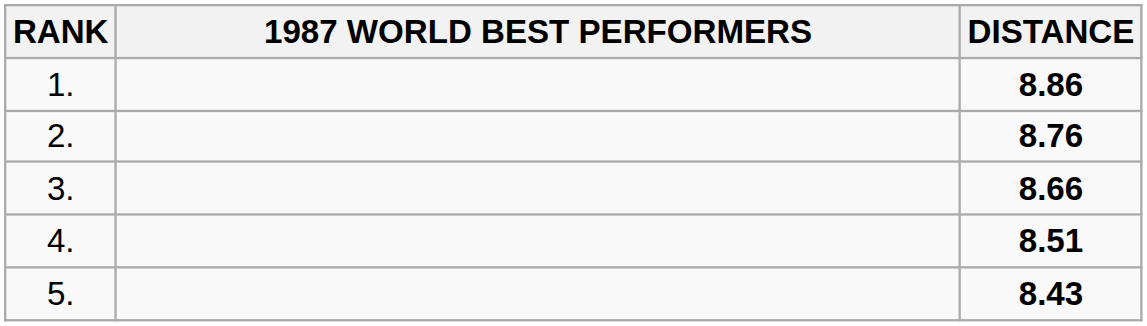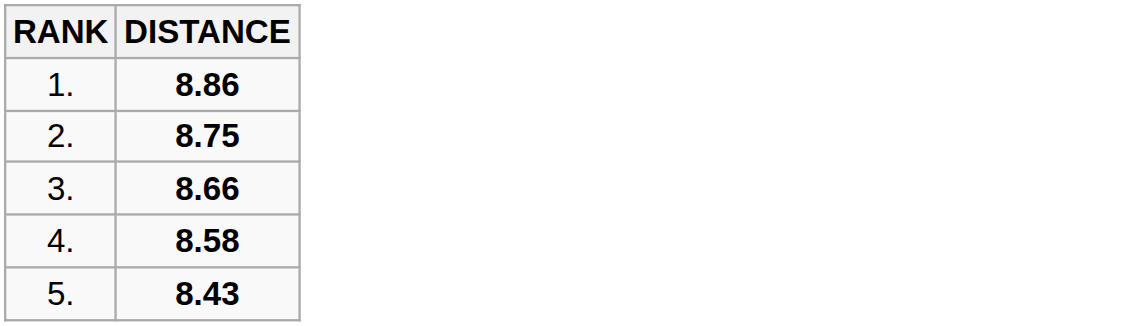- column: 1987 WORLD BEST PERFORMERS
2. | DISTANCE: 8.76 -> 8.75
4. | DISTANCE: 8.51 -> 8.58
